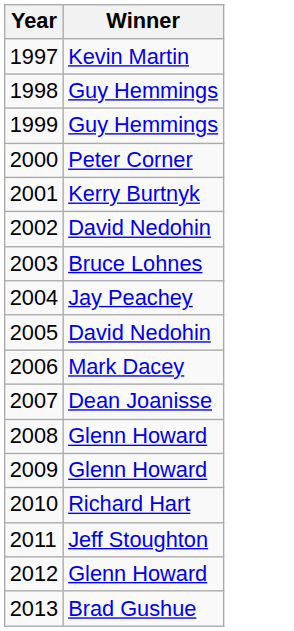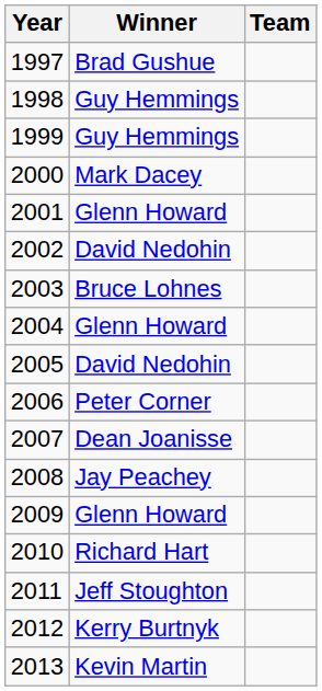+ column: Team
1997 | Winner: Kevin Martin -> Brad Gushue
2000 | Winner: Peter Corner -> Mark Dacey
2001 | Winner: Kerry Burtnyk -> Glenn Howard
2004 | Winner: Jay Peachey -> Glenn Howard
2006 | Winner: Mark Dacey -> Peter Corner
2008 | Winner: Glenn Howard -> Jay Peachey
2012 | Winner: Glenn Howard -> Kerry Burtnyk
2013 | Winner: Brad Gushue -> Kevin Martin
